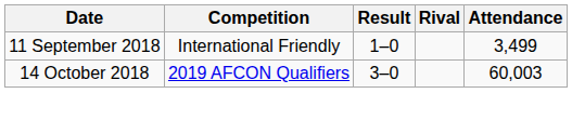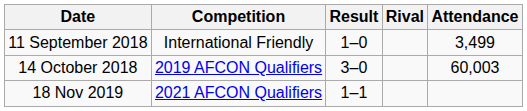+ row: 18 Nov 2019 | 2021 AFCON Qualifiers | 1–1
